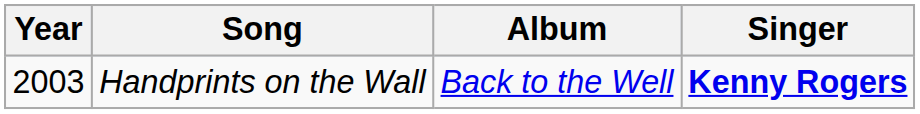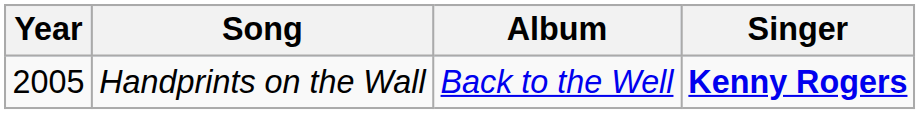Handprints on the Wall | Year: 2003 -> 2005
